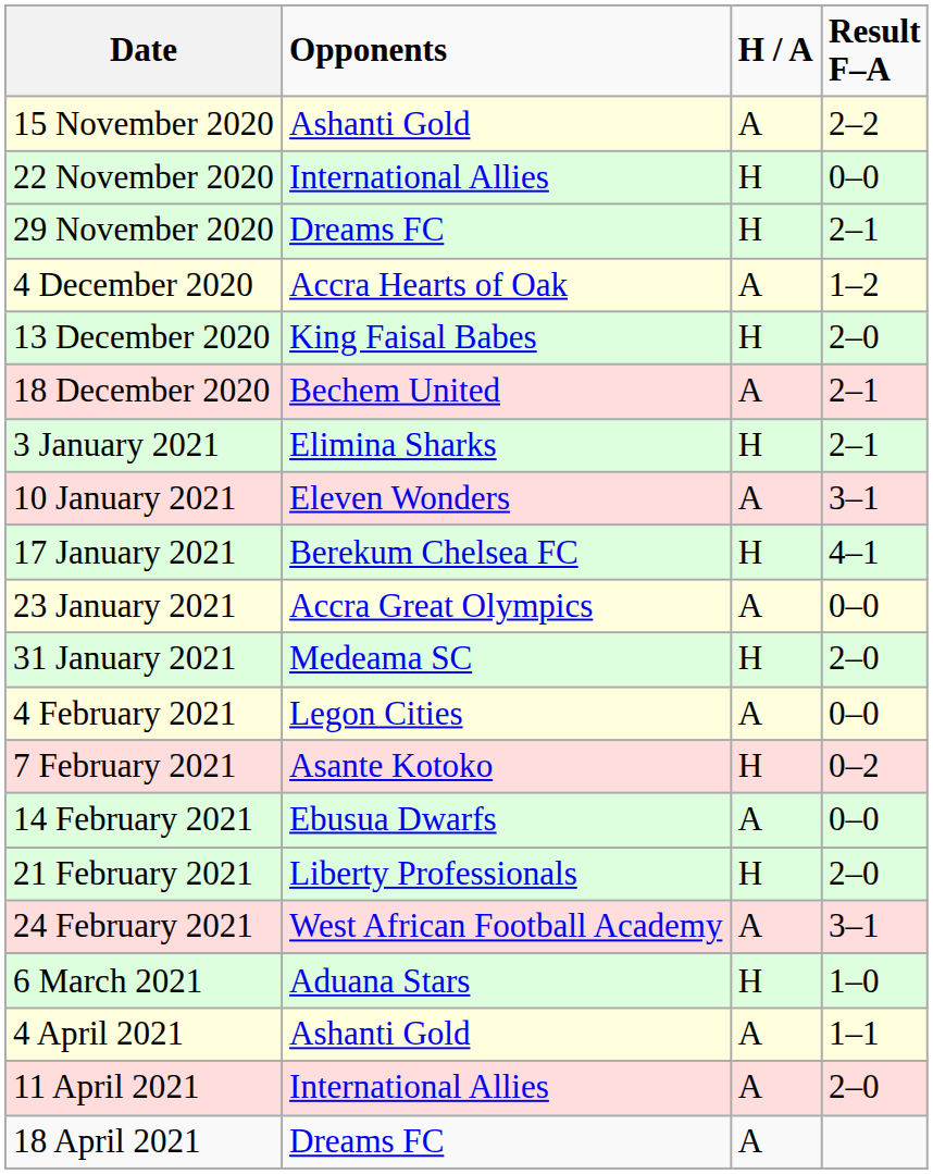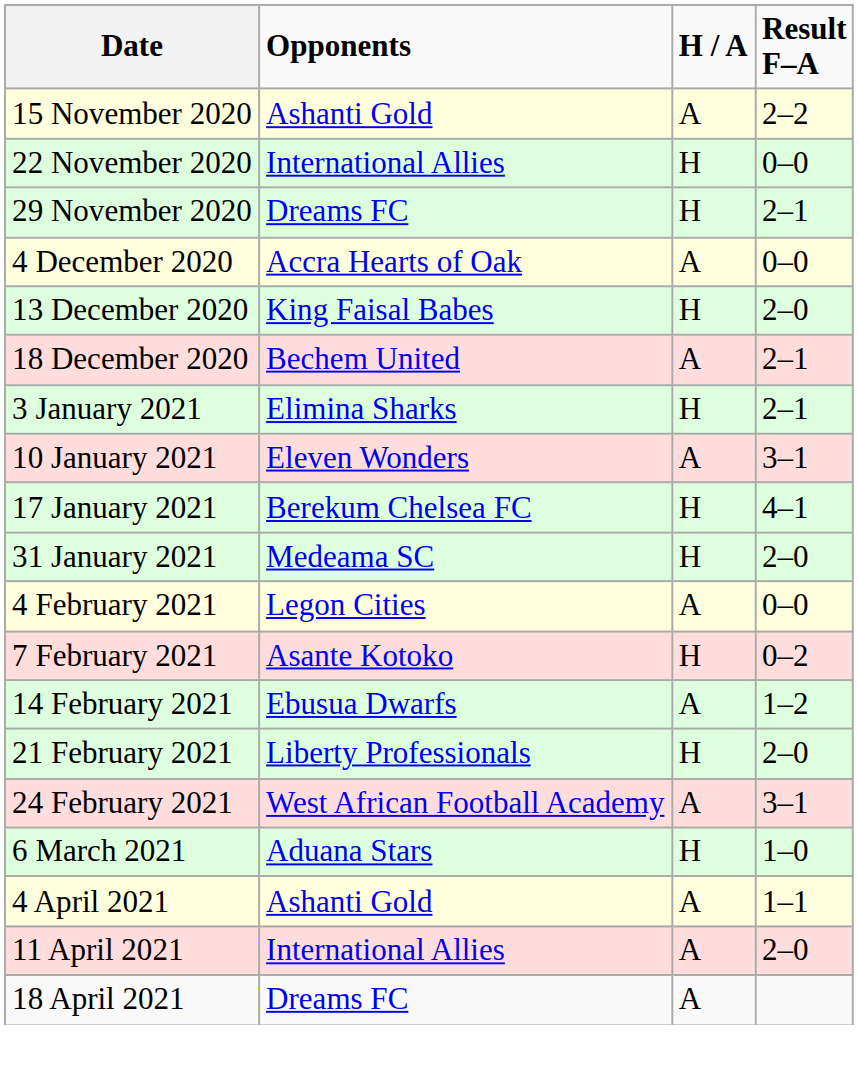4 December 2020 | column 4: 1–2 -> 0–0
- row: 23 January 2021 | Accra Great Olympics | A | 0–0
14 February 2021 | column 4: 0–0 -> 1–2
